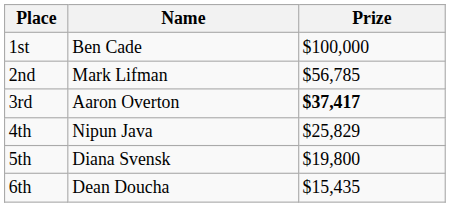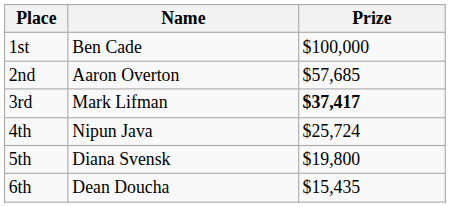2nd | Name: Mark Lifman -> Aaron Overton
2nd | Prize: $56,785 -> $57,685
3rd | Name: Aaron Overton -> Mark Lifman
4th | Prize: $25,829 -> $25,724
